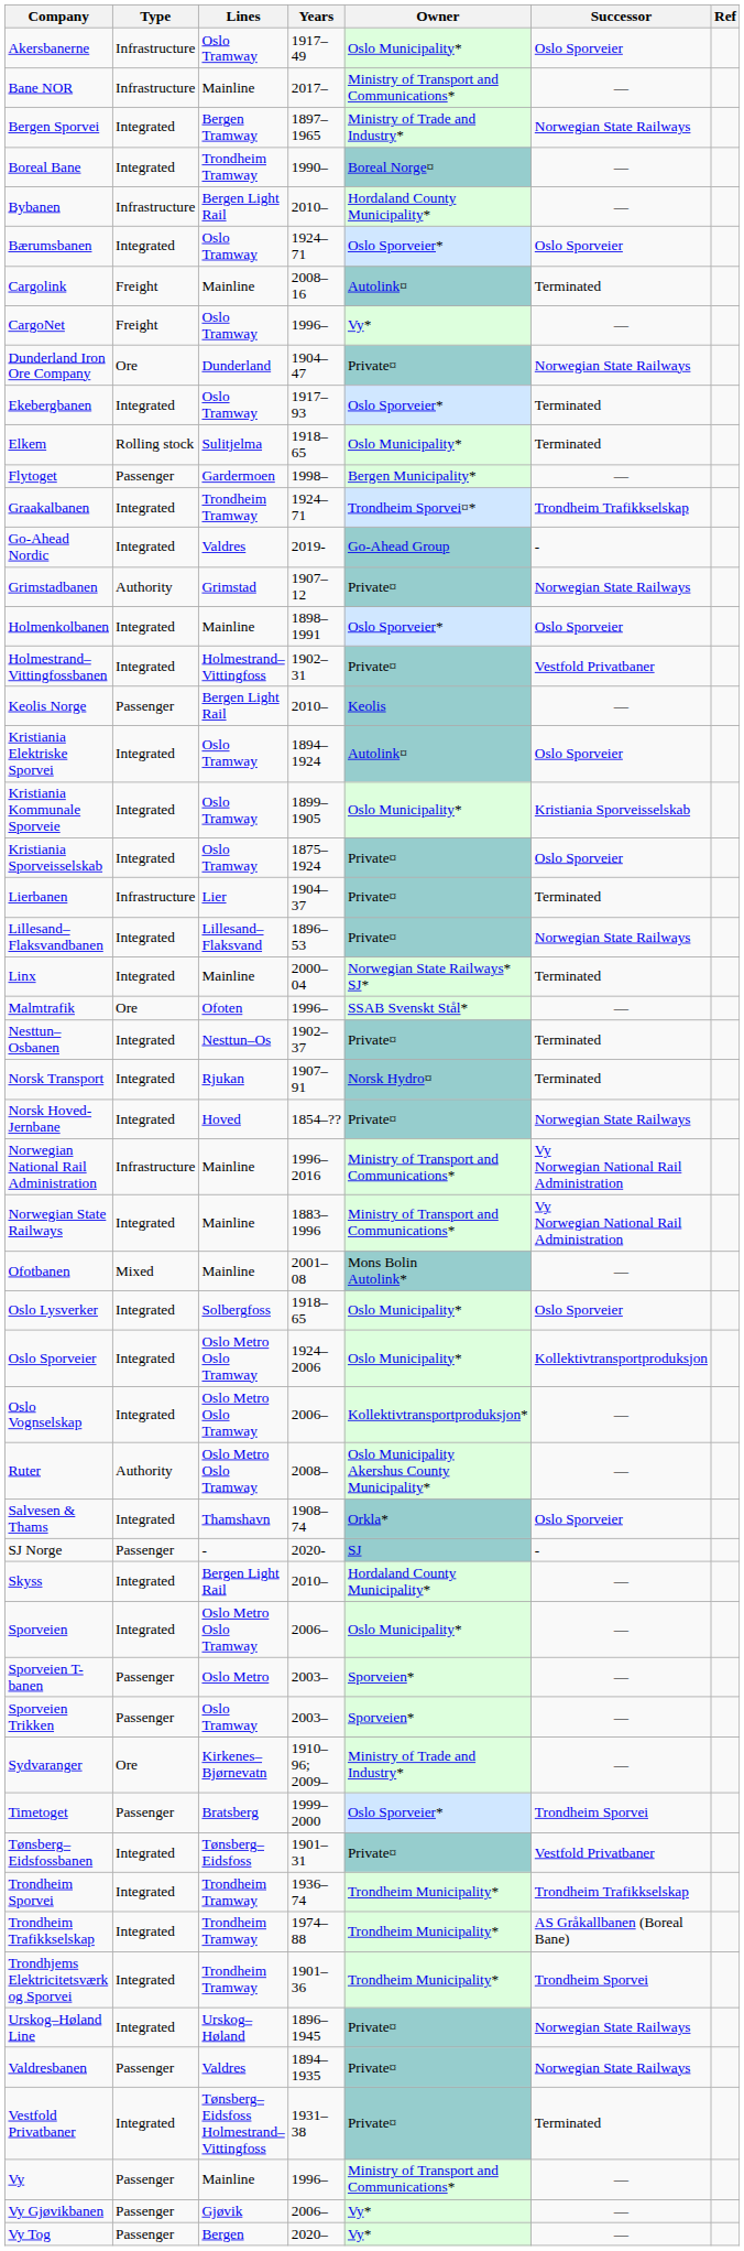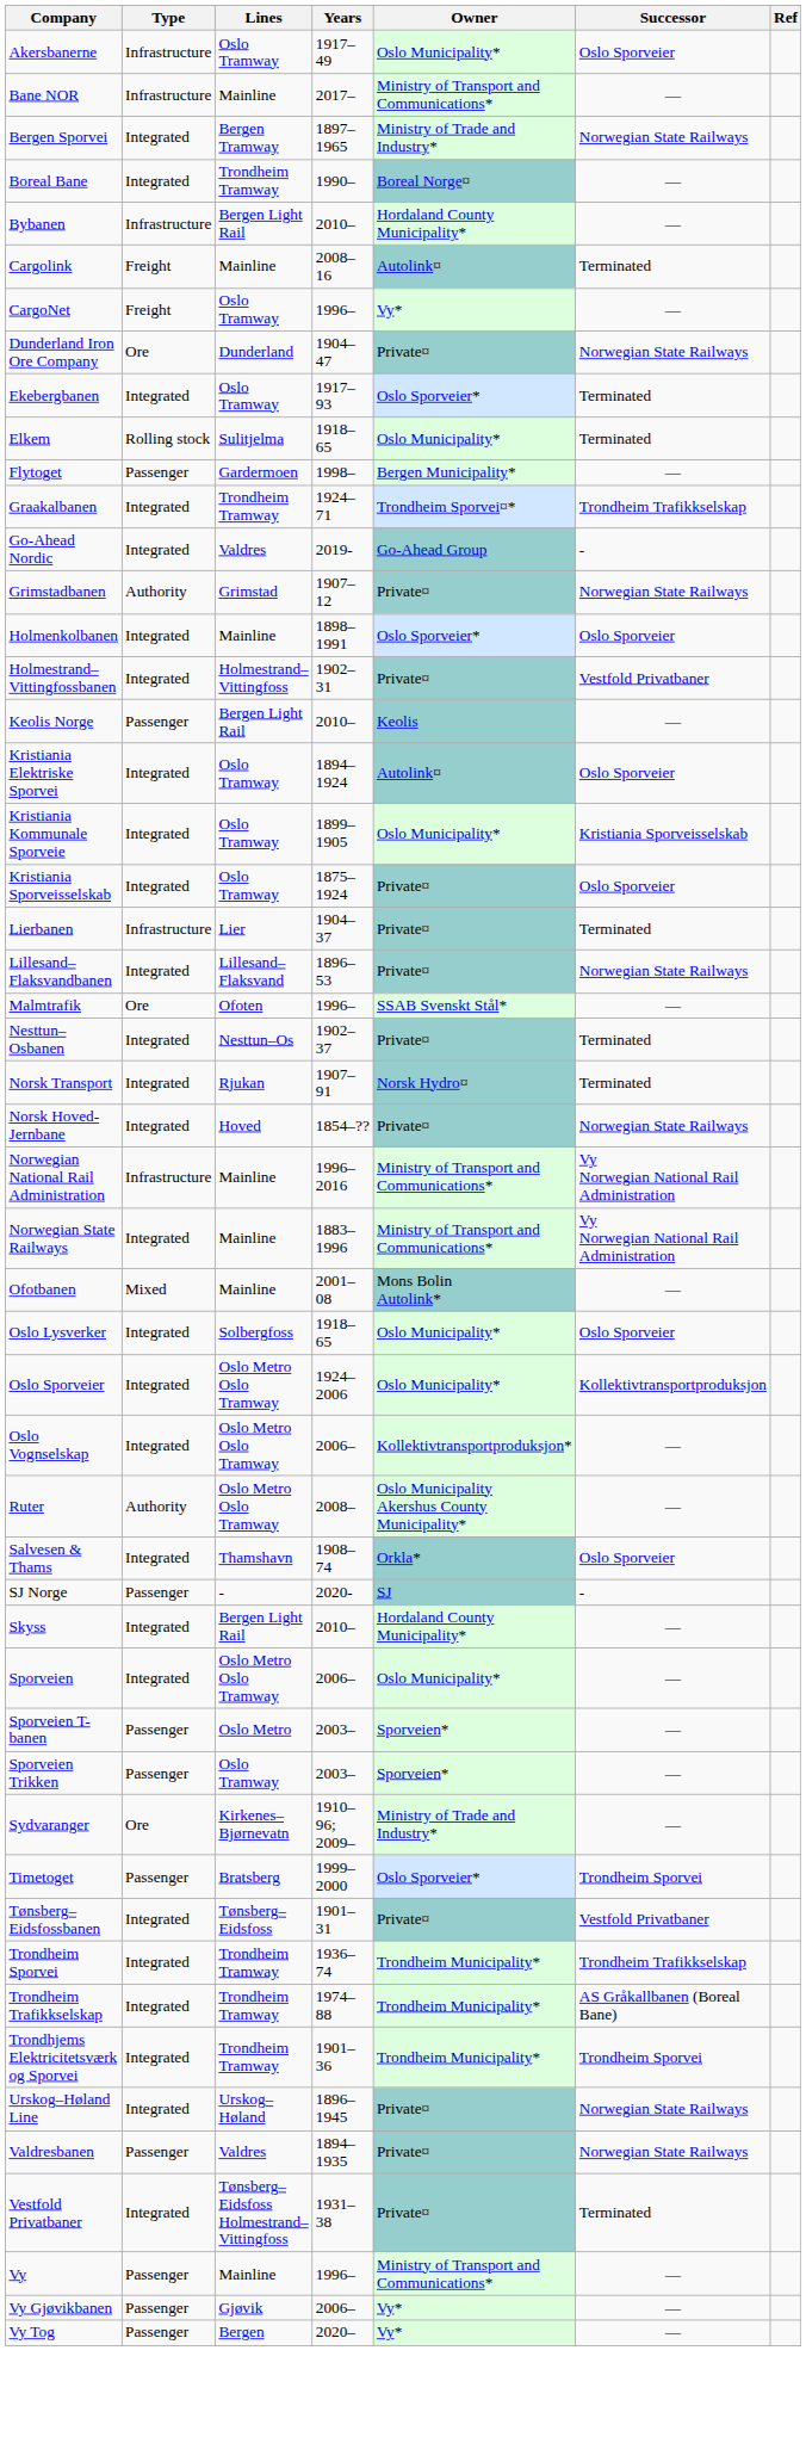- row: Bærumsbanen | Integrated | Oslo Tramway | 1924–71 | Oslo Sporveier* | Oslo Sporveier
- row: Linx | Integrated | Mainline | 2000–04 | Norwegian State Railways* SJ* | Terminated
